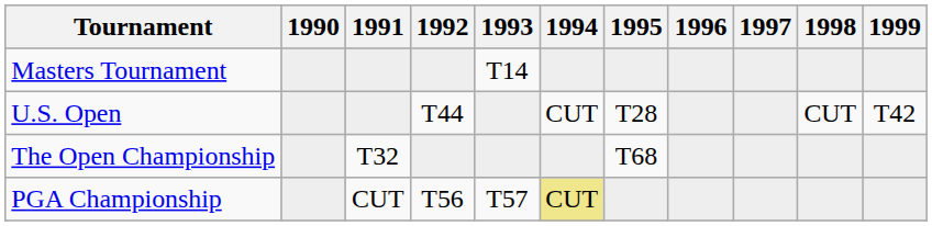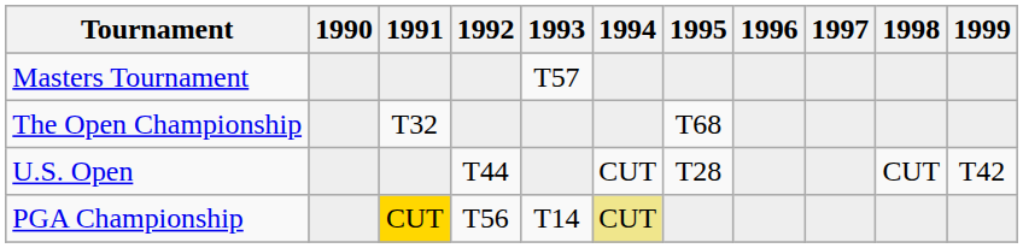Masters Tournament | 1993: T14 -> T57
rows swapped: U.S. Open <-> The Open Championship
PGA Championship | 1991: no background -> gold background
PGA Championship | 1993: T57 -> T14
